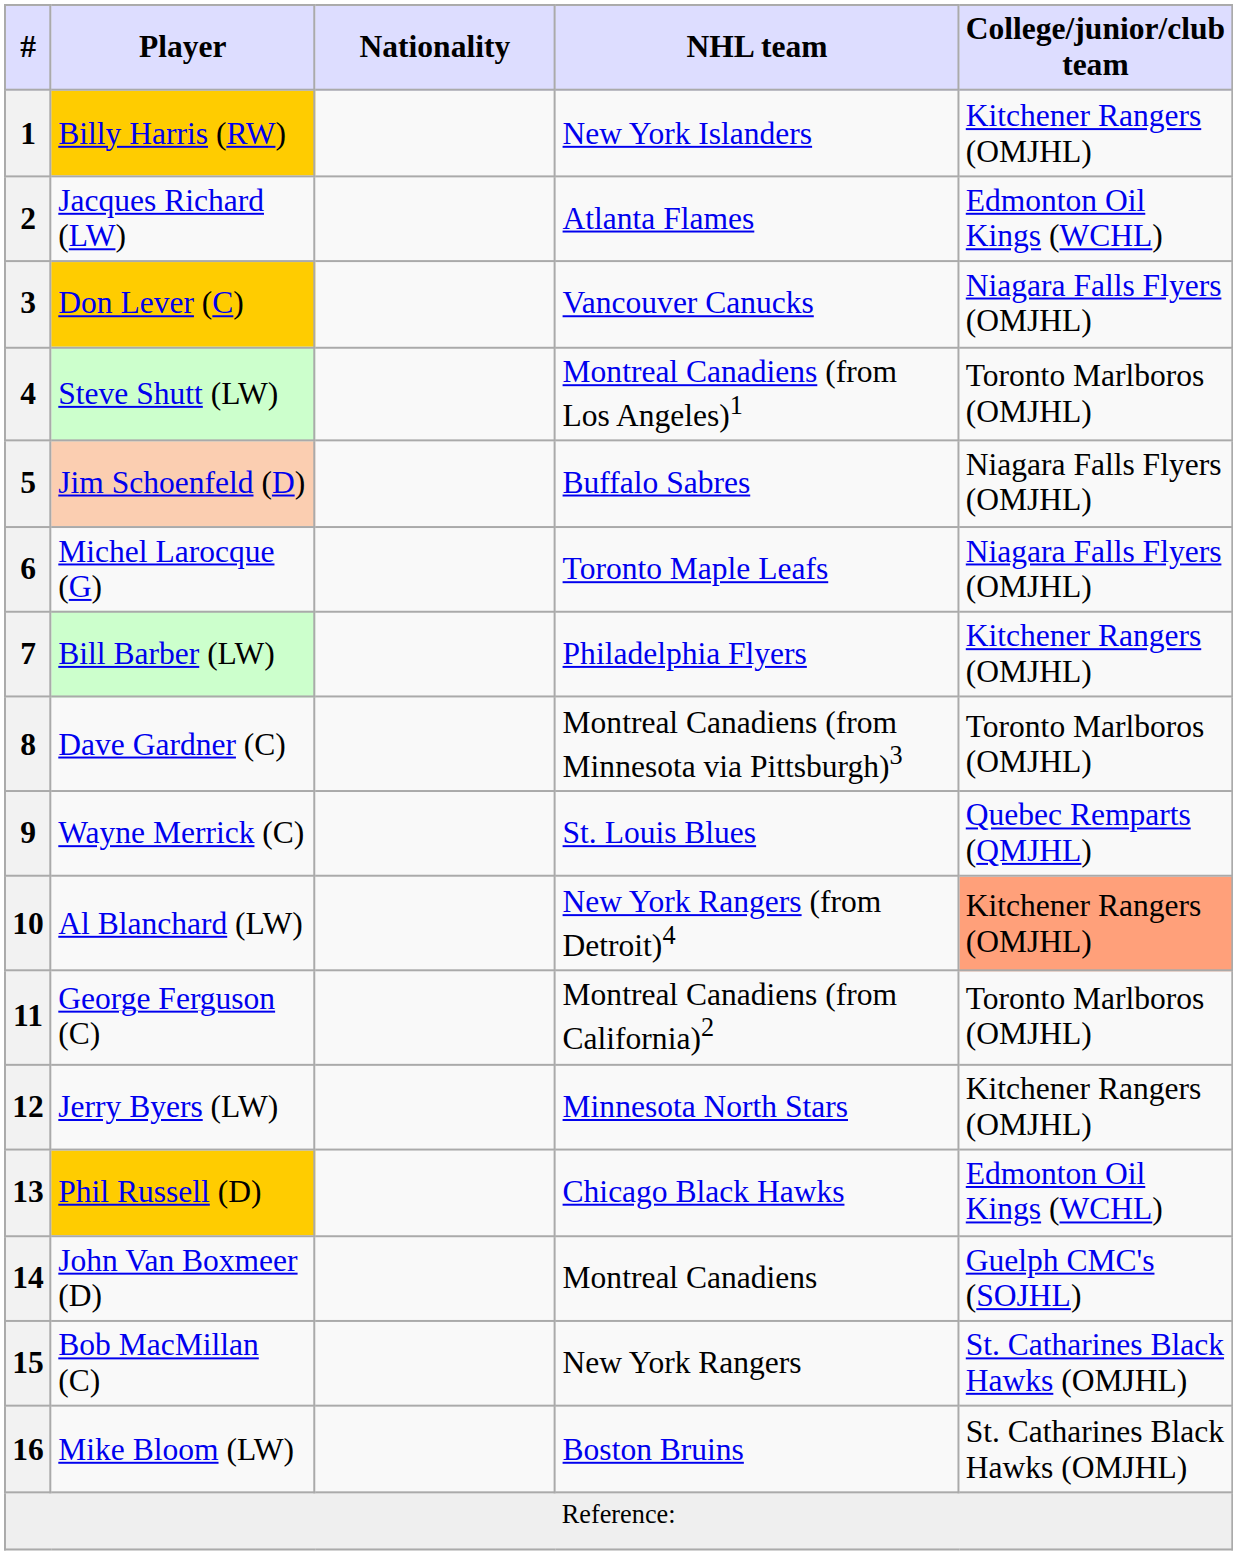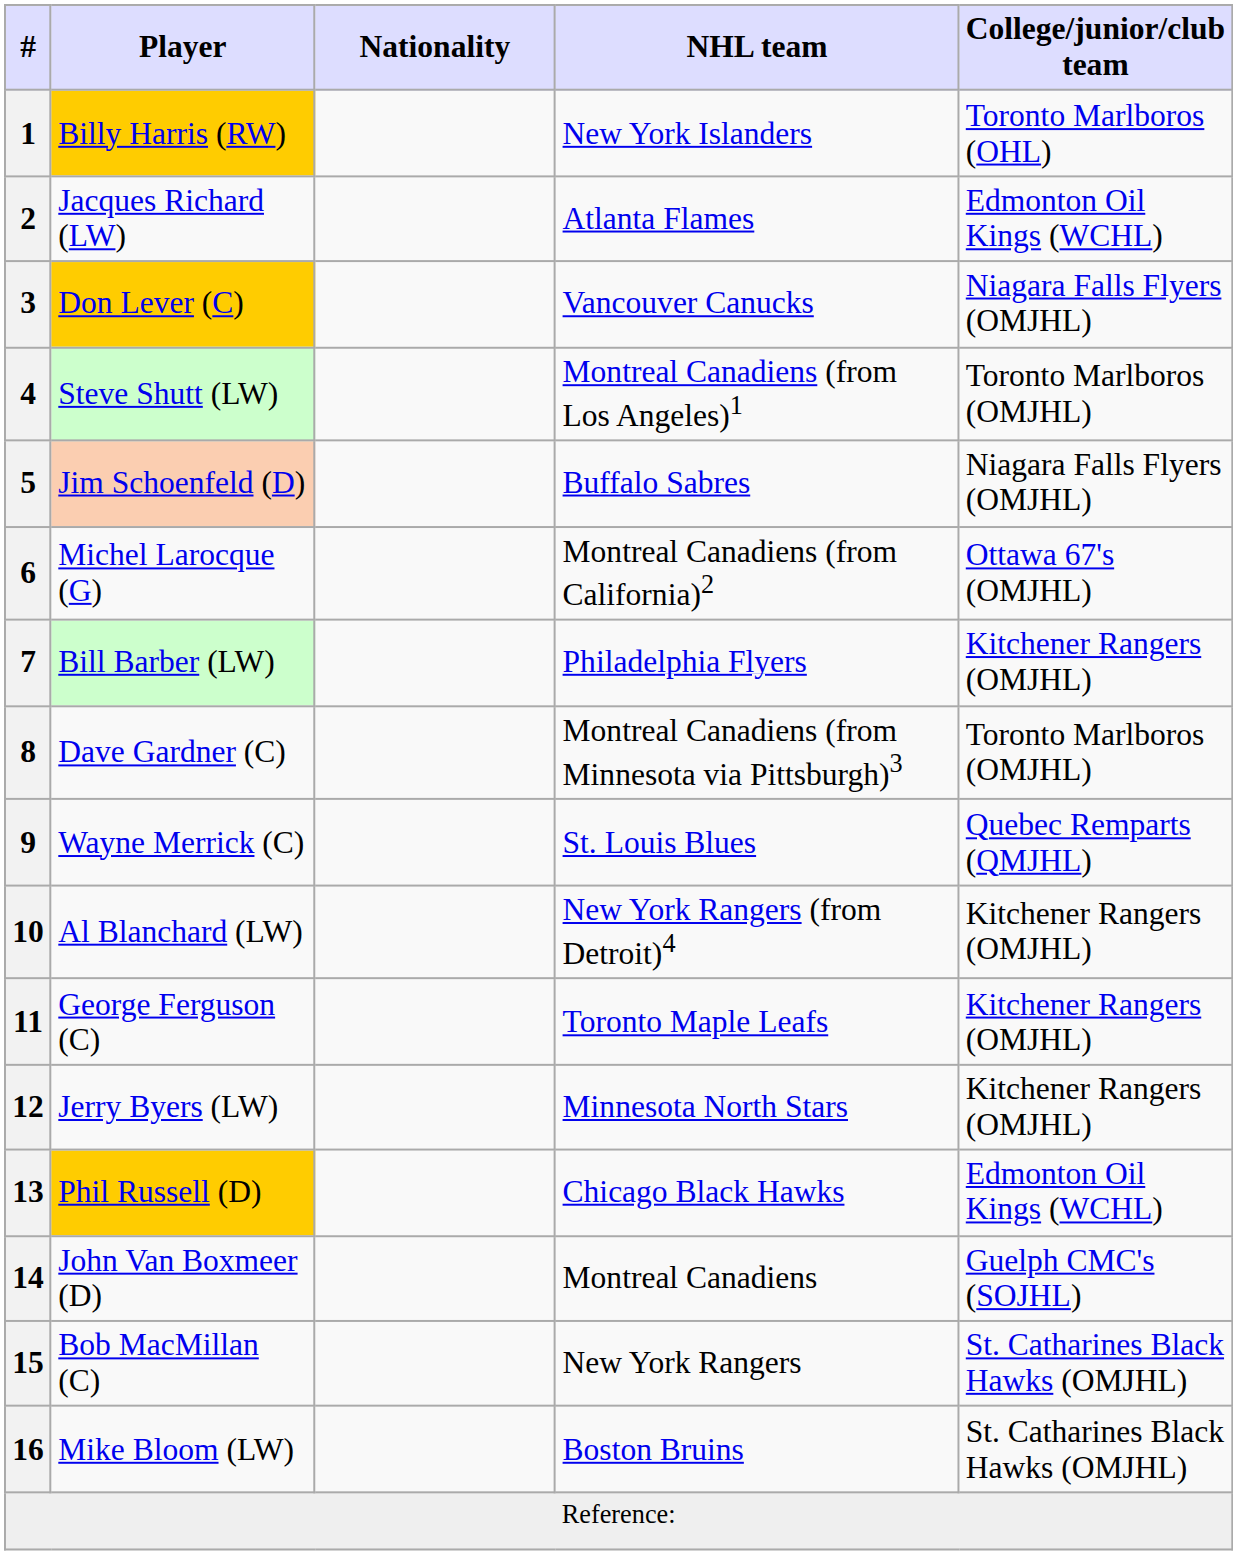1 | College/junior/club team: Kitchener Rangers (OMJHL) -> Toronto Marlboros (OHL)
6 | NHL team: Toronto Maple Leafs -> Montreal Canadiens (from California)2
6 | College/junior/club team: Niagara Falls Flyers (OMJHL) -> Ottawa 67's (OMJHL)
10 | College/junior/club team: lightsalmon background -> no background
11 | NHL team: Montreal Canadiens (from California)2 -> Toronto Maple Leafs
11 | College/junior/club team: Toronto Marlboros (OMJHL) -> Kitchener Rangers (OMJHL)
